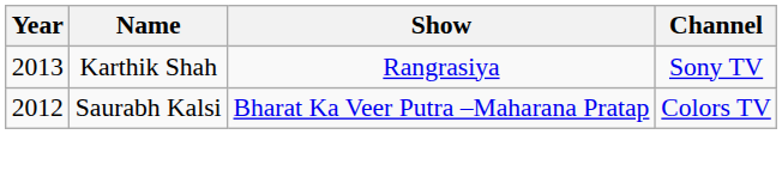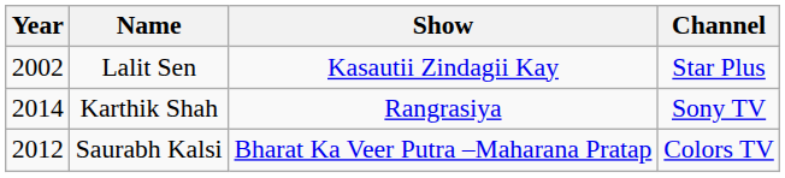+ row: 2002 | Lalit Sen | Kasautii Zindagii Kay | Star Plus
Karthik Shah | Year: 2013 -> 2014
